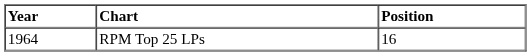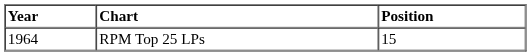RPM Top 25 LPs | Position: 16 -> 15
